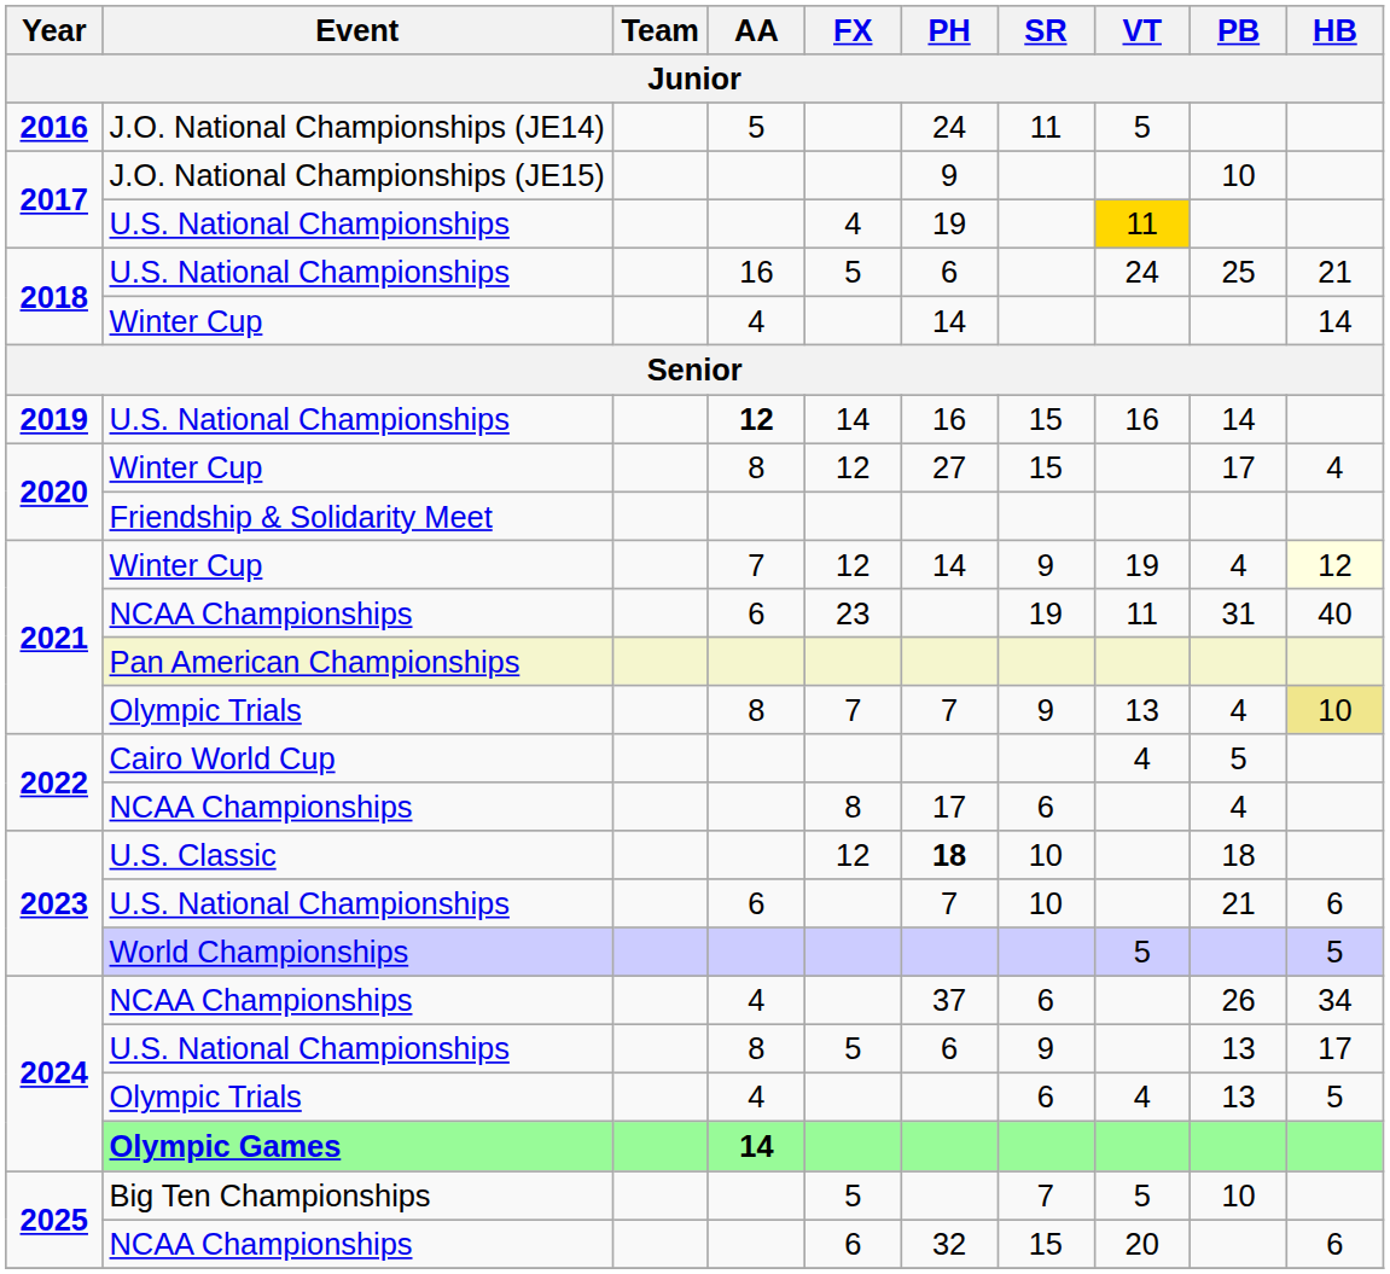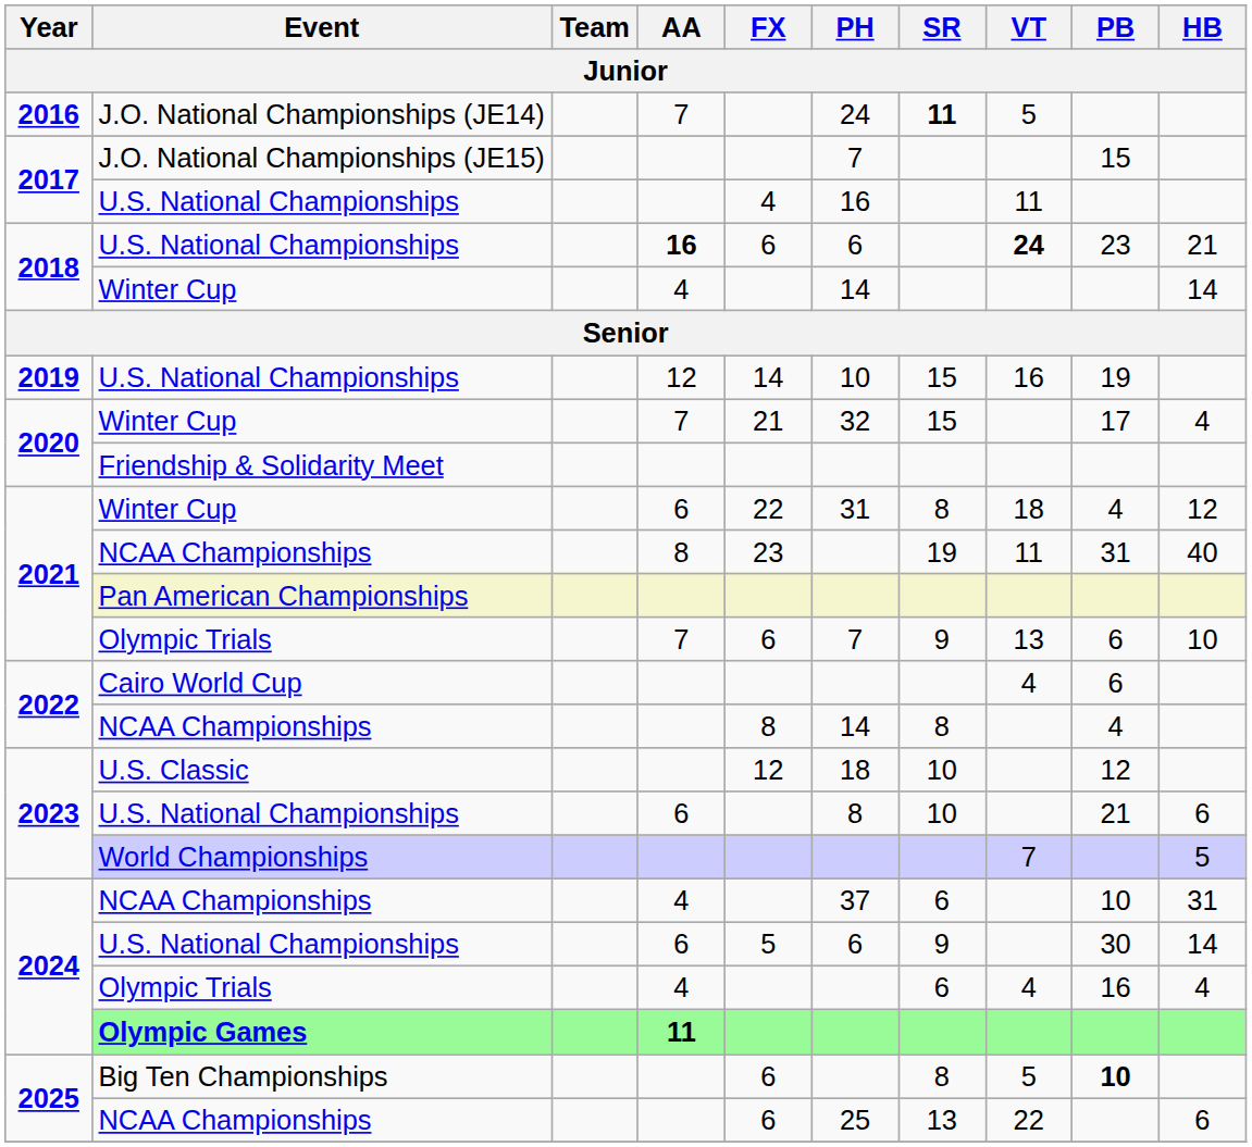J.O. National Championships (JE14) | AA: 5 -> 7
J.O. National Championships (JE14) | SR: normal -> bold
J.O. National Championships (JE15) | PH: 9 -> 7
J.O. National Championships (JE15) | PB: 10 -> 15
2017 / U.S. National Championships | PH: 19 -> 16
2017 / U.S. National Championships | VT: gold background -> no background
2018 / U.S. National Championships | AA: normal -> bold
2018 / U.S. National Championships | FX: 5 -> 6
2018 / U.S. National Championships | VT: normal -> bold
2018 / U.S. National Championships | PB: 25 -> 23
2019 / U.S. National Championships | AA: bold -> normal
2019 / U.S. National Championships | PH: 16 -> 10
2019 / U.S. National Championships | PB: 14 -> 19
2020 / Winter Cup | AA: 8 -> 7
2020 / Winter Cup | FX: 12 -> 21
2020 / Winter Cup | PH: 27 -> 32
2021 / Winter Cup | AA: 7 -> 6
2021 / Winter Cup | FX: 12 -> 22
2021 / Winter Cup | PH: 14 -> 31
2021 / Winter Cup | SR: 9 -> 8
2021 / Winter Cup | VT: 19 -> 18
2021 / Winter Cup | HB: lightyellow background -> no background
2021 / NCAA Championships | AA: 6 -> 8
2021 / Olympic Trials | AA: 8 -> 7
2021 / Olympic Trials | FX: 7 -> 6
2021 / Olympic Trials | PB: 4 -> 6
2021 / Olympic Trials | HB: khaki background -> no background
Cairo World Cup | PB: 5 -> 6
2022 / NCAA Championships | PH: 17 -> 14
2022 / NCAA Championships | SR: 6 -> 8
U.S. Classic | PH: bold -> normal
U.S. Classic | PB: 18 -> 12
2023 / U.S. National Championships | PH: 7 -> 8
World Championships | VT: 5 -> 7
2024 / NCAA Championships | PB: 26 -> 10
2024 / NCAA Championships | HB: 34 -> 31
2024 / U.S. National Championships | AA: 8 -> 6
2024 / U.S. National Championships | PB: 13 -> 30
2024 / U.S. National Championships | HB: 17 -> 14
2024 / Olympic Trials | PB: 13 -> 16
2024 / Olympic Trials | HB: 5 -> 4
Olympic Games | AA: 14 -> 11
Big Ten Championships | FX: 5 -> 6
Big Ten Championships | SR: 7 -> 8
Big Ten Championships | PB: normal -> bold
2025 / NCAA Championships | PH: 32 -> 25
2025 / NCAA Championships | SR: 15 -> 13
2025 / NCAA Championships | VT: 20 -> 22
